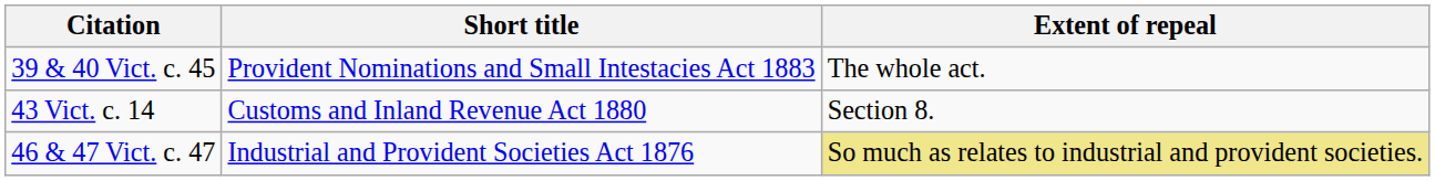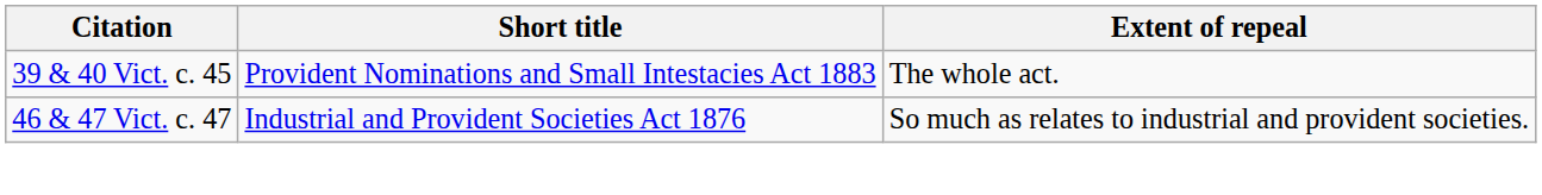- row: 43 Vict. c. 14 | Customs and Inland Revenue Act 1880 | Section 8.
46 & 47 Vict. c. 47 | Extent of repeal: khaki background -> no background
